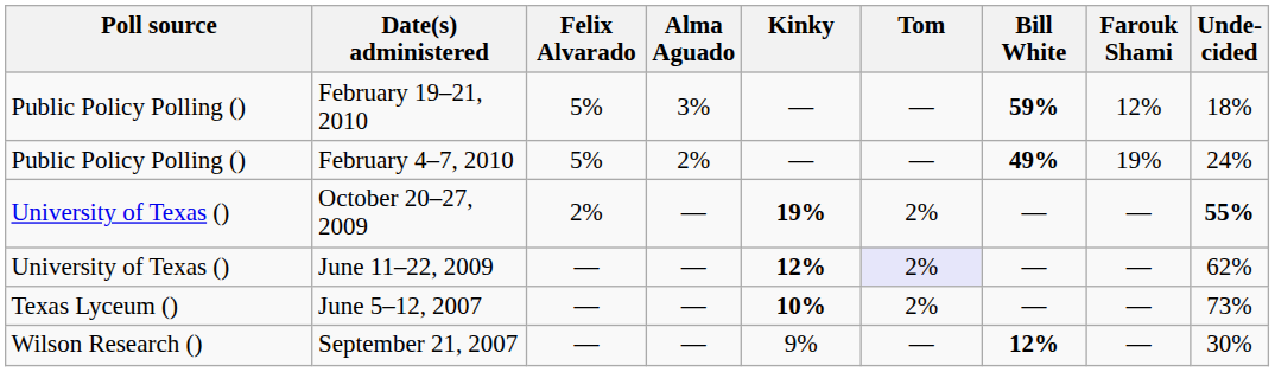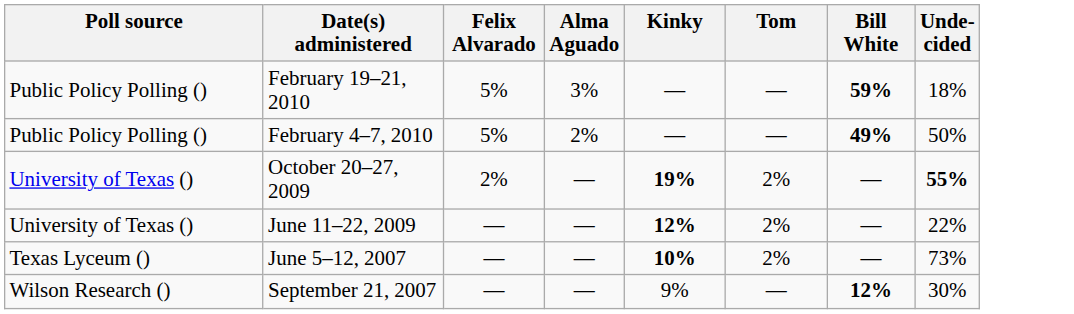- column: Farouk Shami | 12% | 19% | — | — | — | —
February 4–7, 2010 | Unde- cided: 24% -> 50%
June 11–22, 2009 | Tom: lavender background -> no background
June 11–22, 2009 | Unde- cided: 62% -> 22%
